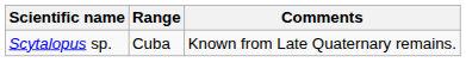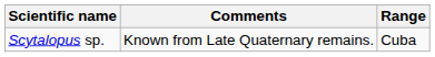columns swapped: Range <-> Comments
